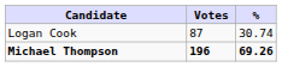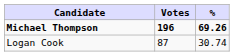rows swapped: Michael Thompson <-> Logan Cook
